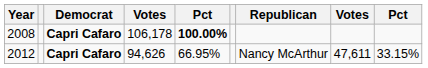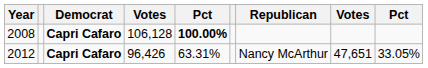2008 | column 4: 106,178 -> 106,128
2012 | column 4: 94,626 -> 96,426
2012 | column 5: 66.95% -> 63.31%
2012 | column 8: 47,611 -> 47,651
2012 | column 9: 33.15% -> 33.05%
